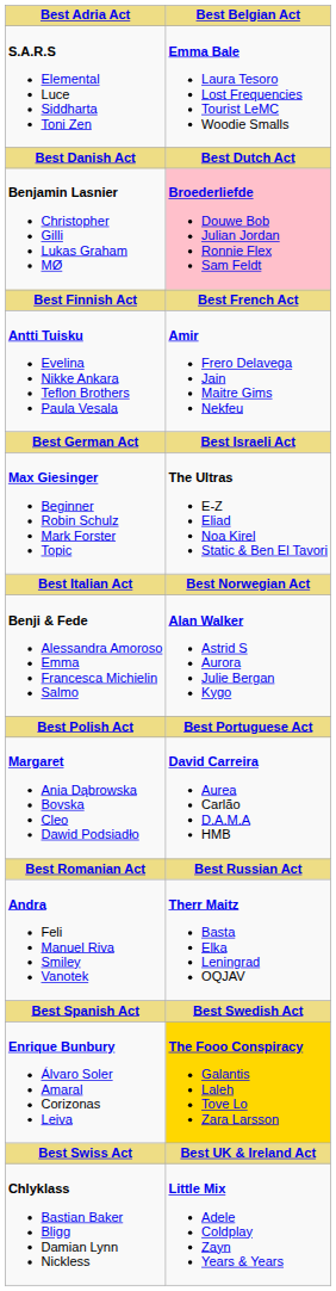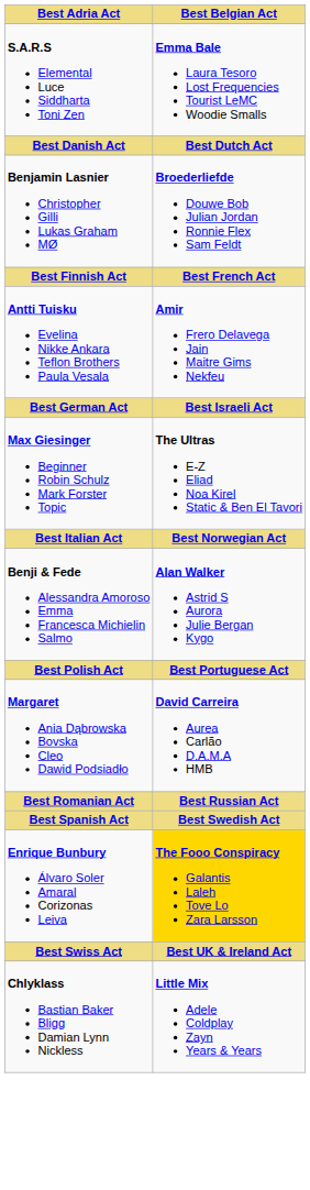Benjamin Lasnier Christopher Gilli Lukas Graham MØ | Best Belgian Act: pink background -> no background
- row: Andra Feli Manuel Riva Smiley Vanotek | Therr Maitz Basta Elka Leningrad OQJAV
